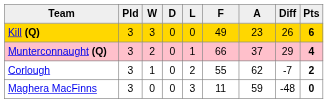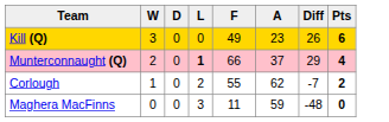- column: Pld | 3 | 3 | 3 | 3
Munterconnaught (Q) | L: normal -> bold
